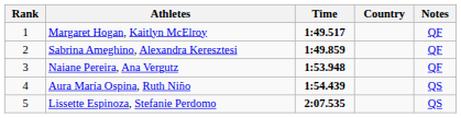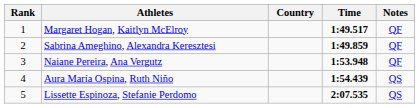columns swapped: Country <-> Time
